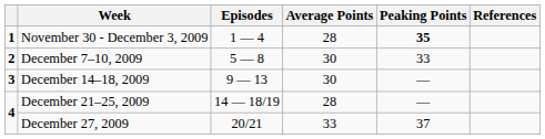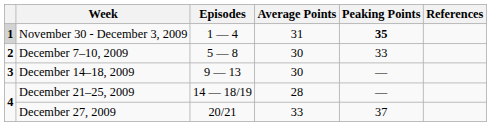November 30 - December 3, 2009 | column 1: no background -> lightgrey background
November 30 - December 3, 2009 | Average Points: 28 -> 31
